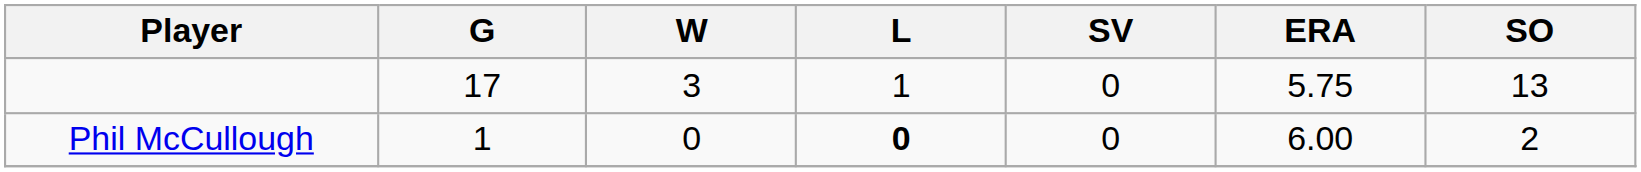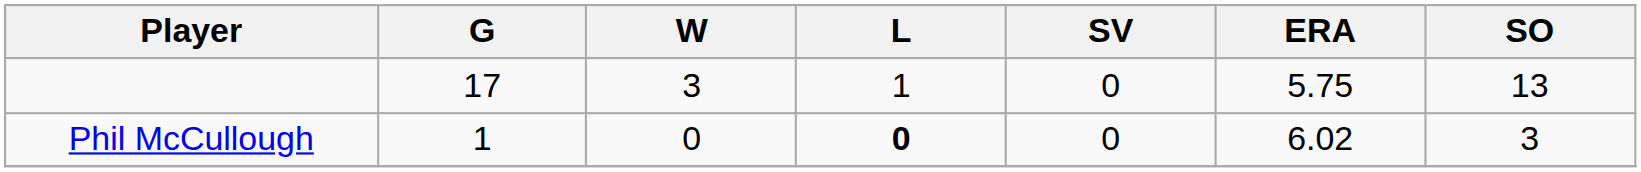Phil McCullough | ERA: 6.00 -> 6.02
Phil McCullough | SO: 2 -> 3
